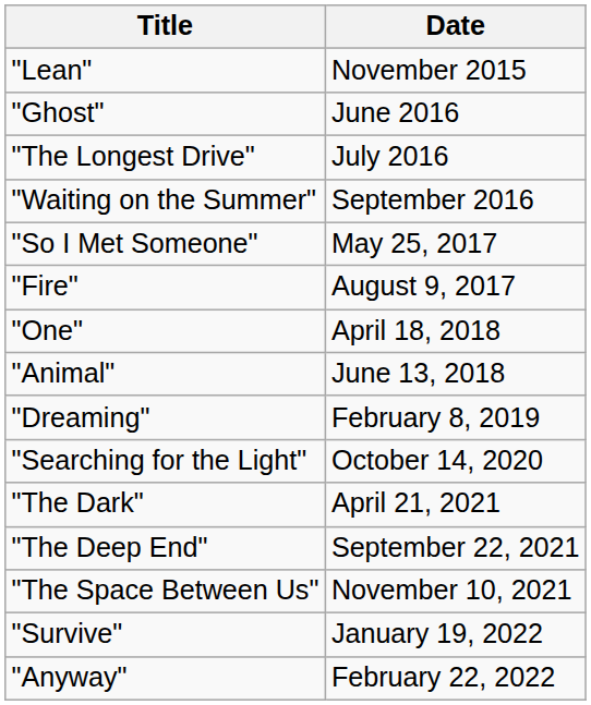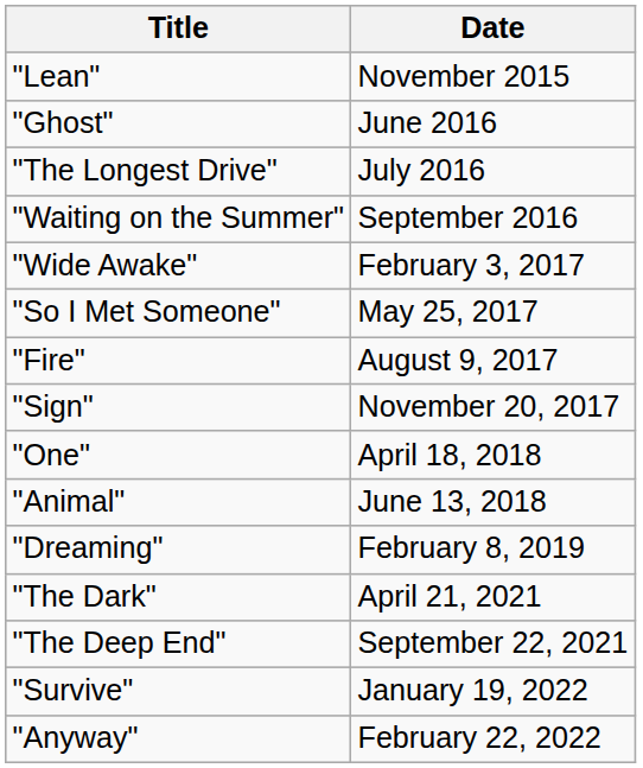+ row: "Wide Awake" | February 3, 2017
+ row: "Sign" | November 20, 2017
- row: "Searching for the Light" | October 14, 2020
- row: "The Space Between Us" | November 10, 2021
